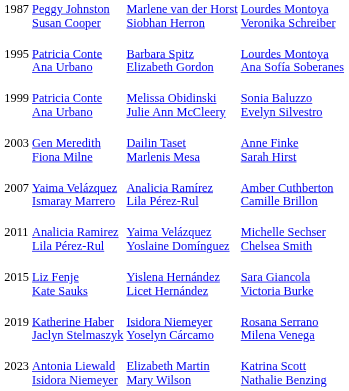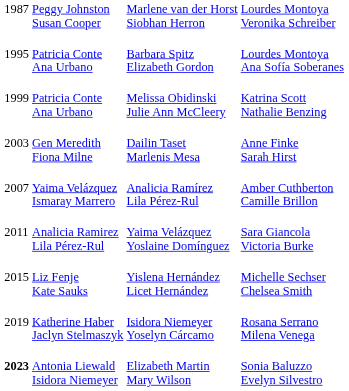Melissa Obidinski Julie Ann McCleery | column 4: Sonia Baluzzo Evelyn Silvestro -> Katrina Scott Nathalie Benzing
Yaima Velázquez Yoslaine Domínguez | column 4: Michelle Sechser Chelsea Smith -> Sara Giancola Victoria Burke
Yislena Hernández Licet Hernández | column 4: Sara Giancola Victoria Burke -> Michelle Sechser Chelsea Smith
Elizabeth Martin Mary Wilson | column 1: normal -> bold
Elizabeth Martin Mary Wilson | column 4: Katrina Scott Nathalie Benzing -> Sonia Baluzzo Evelyn Silvestro
